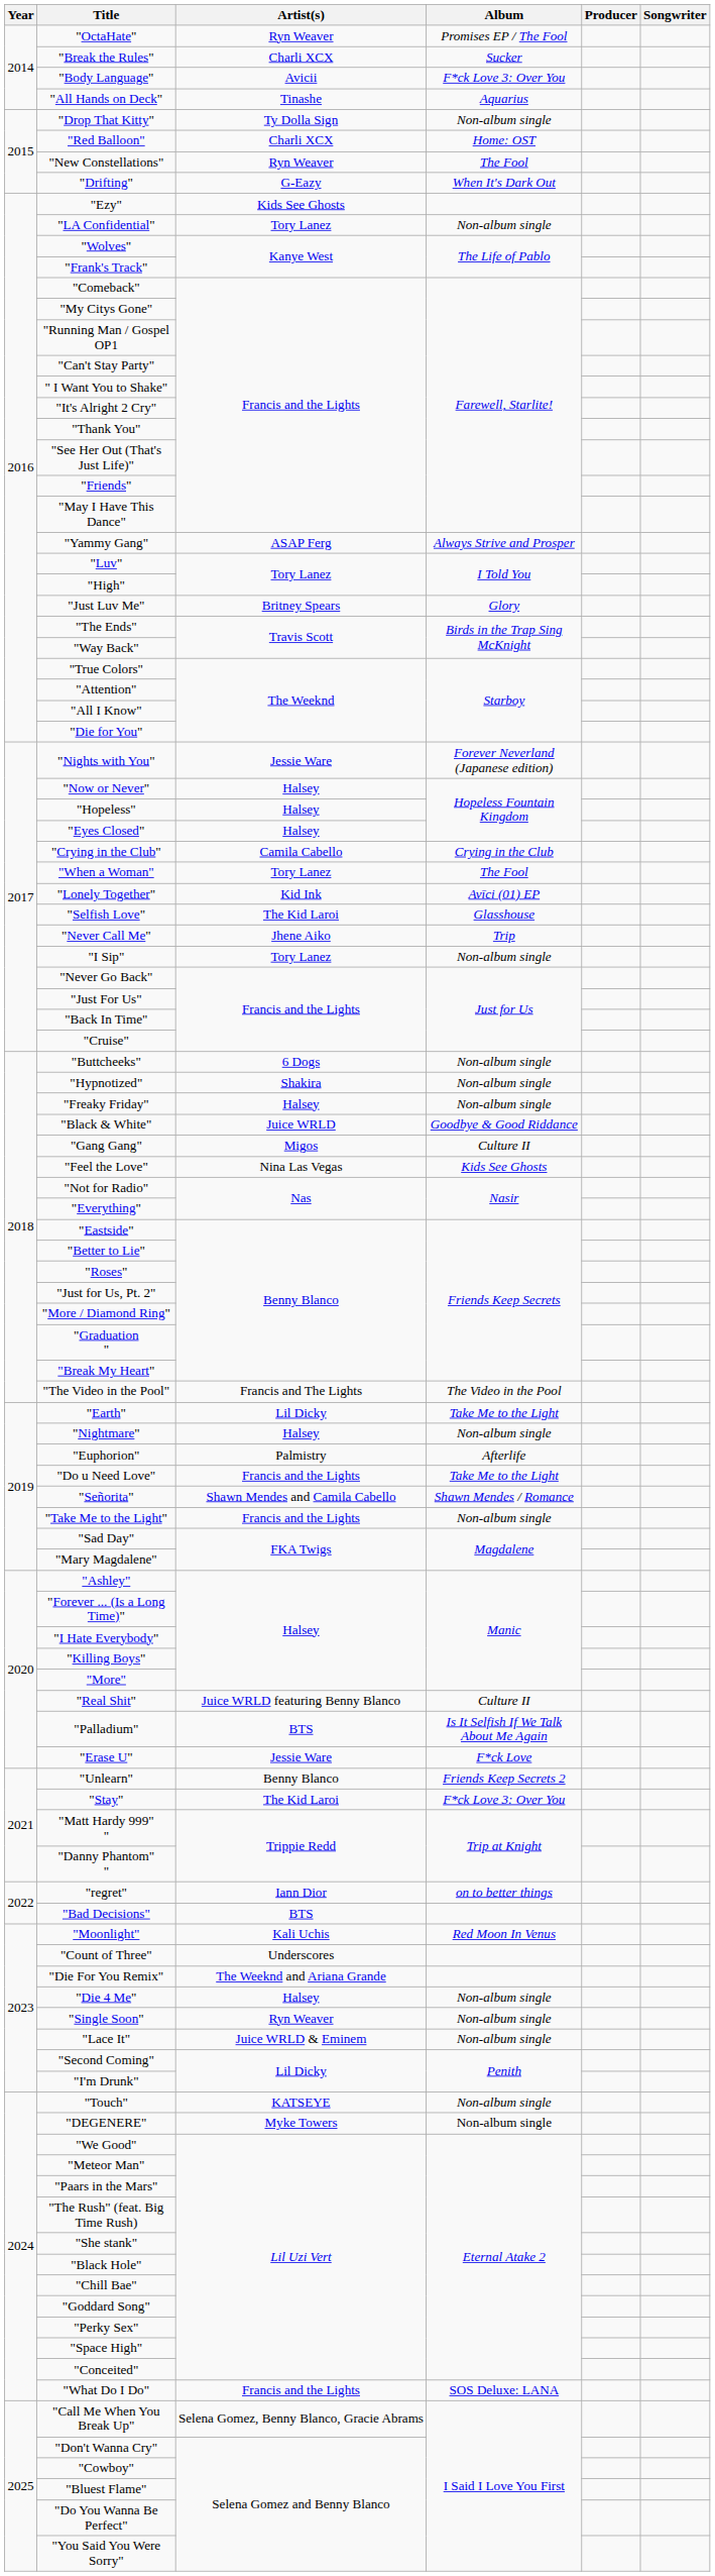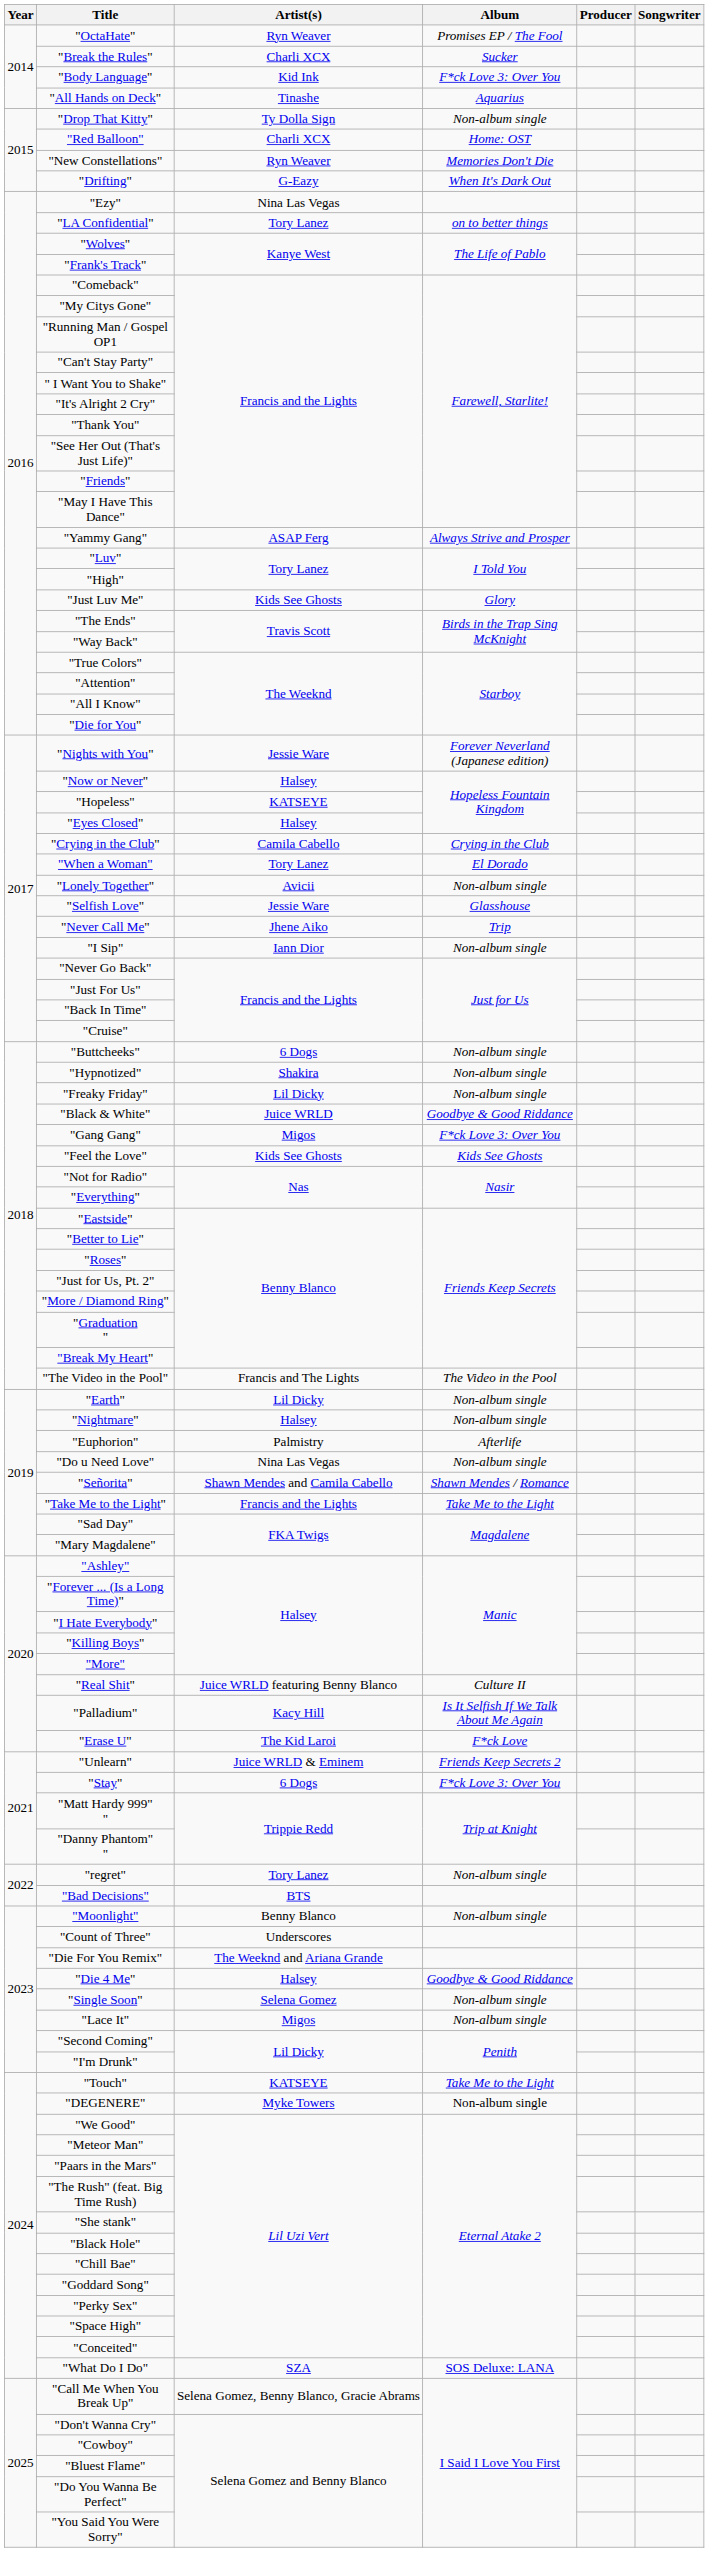"Body Language" | Artist(s): Avicii -> Kid Ink
"New Constellations" | Album: The Fool -> Memories Don't Die
"Ezy" | Artist(s): Kids See Ghosts -> Nina Las Vegas
"LA Confidential" | Album: Non-album single -> on to better things
"Just Luv Me" | Artist(s): Britney Spears -> Kids See Ghosts
"Hopeless" | Artist(s): Halsey -> KATSEYE
"When a Woman" | Album: The Fool -> El Dorado
"Lonely Together" | Artist(s): Kid Ink -> Avicii
"Lonely Together" | Album: Avīci (01) EP -> Non-album single
"Selfish Love" | Artist(s): The Kid Laroi -> Jessie Ware
"I Sip" | Artist(s): Tory Lanez -> Iann Dior
"Freaky Friday" | Artist(s): Halsey -> Lil Dicky
"Gang Gang" | Album: Culture II -> F*ck Love 3: Over You
"Feel the Love" | Artist(s): Nina Las Vegas -> Kids See Ghosts
"Earth" | Album: Take Me to the Light -> Non-album single
"Do u Need Love" | Artist(s): Francis and the Lights -> Nina Las Vegas
"Do u Need Love" | Album: Take Me to the Light -> Non-album single
"Take Me to the Light" | Album: Non-album single -> Take Me to the Light
"Palladium" | Artist(s): BTS -> Kacy Hill
"Erase U" | Artist(s): Jessie Ware -> The Kid Laroi
"Unlearn" | Artist(s): Benny Blanco -> Juice WRLD & Eminem
"Stay" | Artist(s): The Kid Laroi -> 6 Dogs
"regret" | Artist(s): Iann Dior -> Tory Lanez
"regret" | Album: on to better things -> Non-album single
"Moonlight" | Artist(s): Kali Uchis -> Benny Blanco
"Moonlight" | Album: Red Moon In Venus -> Non-album single
"Die 4 Me" | Album: Non-album single -> Goodbye & Good Riddance
"Single Soon" | Artist(s): Ryn Weaver -> Selena Gomez
"Lace It" | Artist(s): Juice WRLD & Eminem -> Migos
"Touch" | Album: Non-album single -> Take Me to the Light
"What Do I Do" | Artist(s): Francis and the Lights -> SZA
